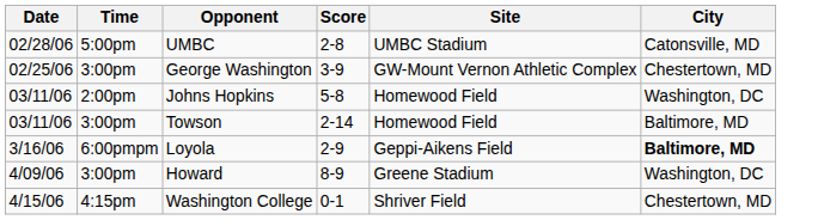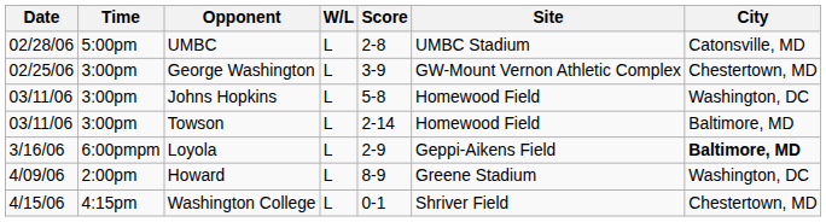+ column: W/L | L | L | L | L | L | L | L
Johns Hopkins | Time: 2:00pm -> 3:00pm
Howard | Time: 3:00pm -> 2:00pm
